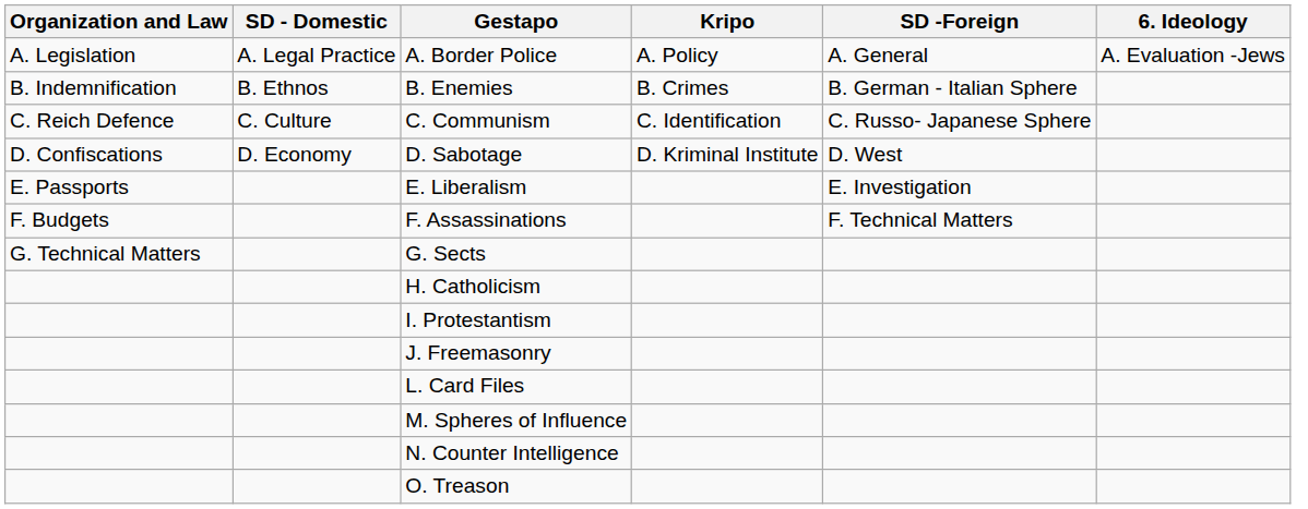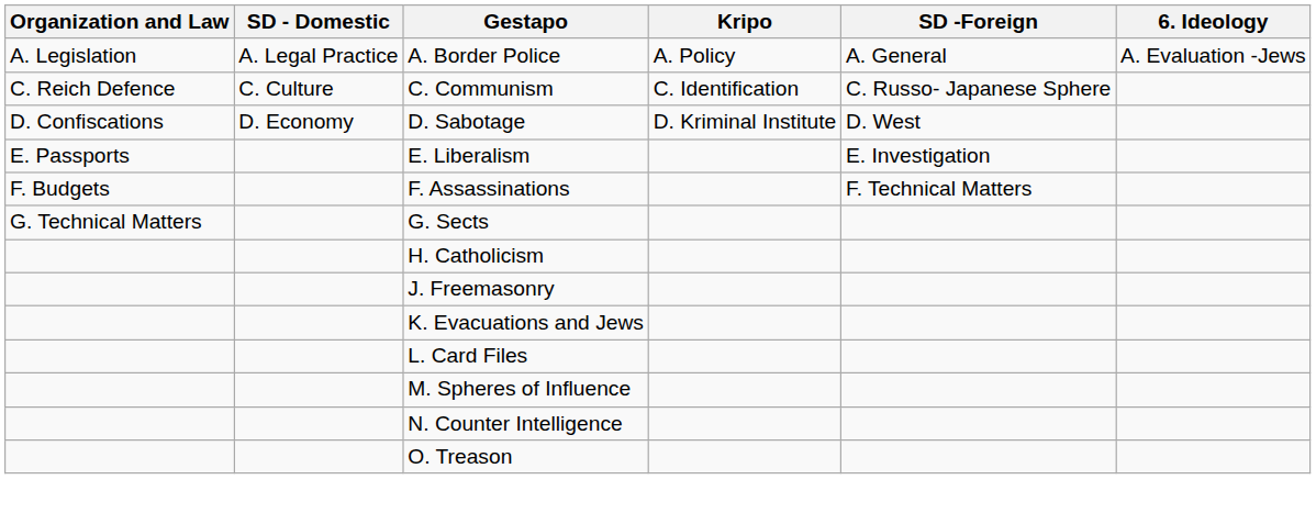- row: B. Indemnification | B. Ethnos | B. Enemies | B. Crimes | B. German - Italian Sphere
- row: I. Protestantism
+ row: K. Evacuations and Jews
